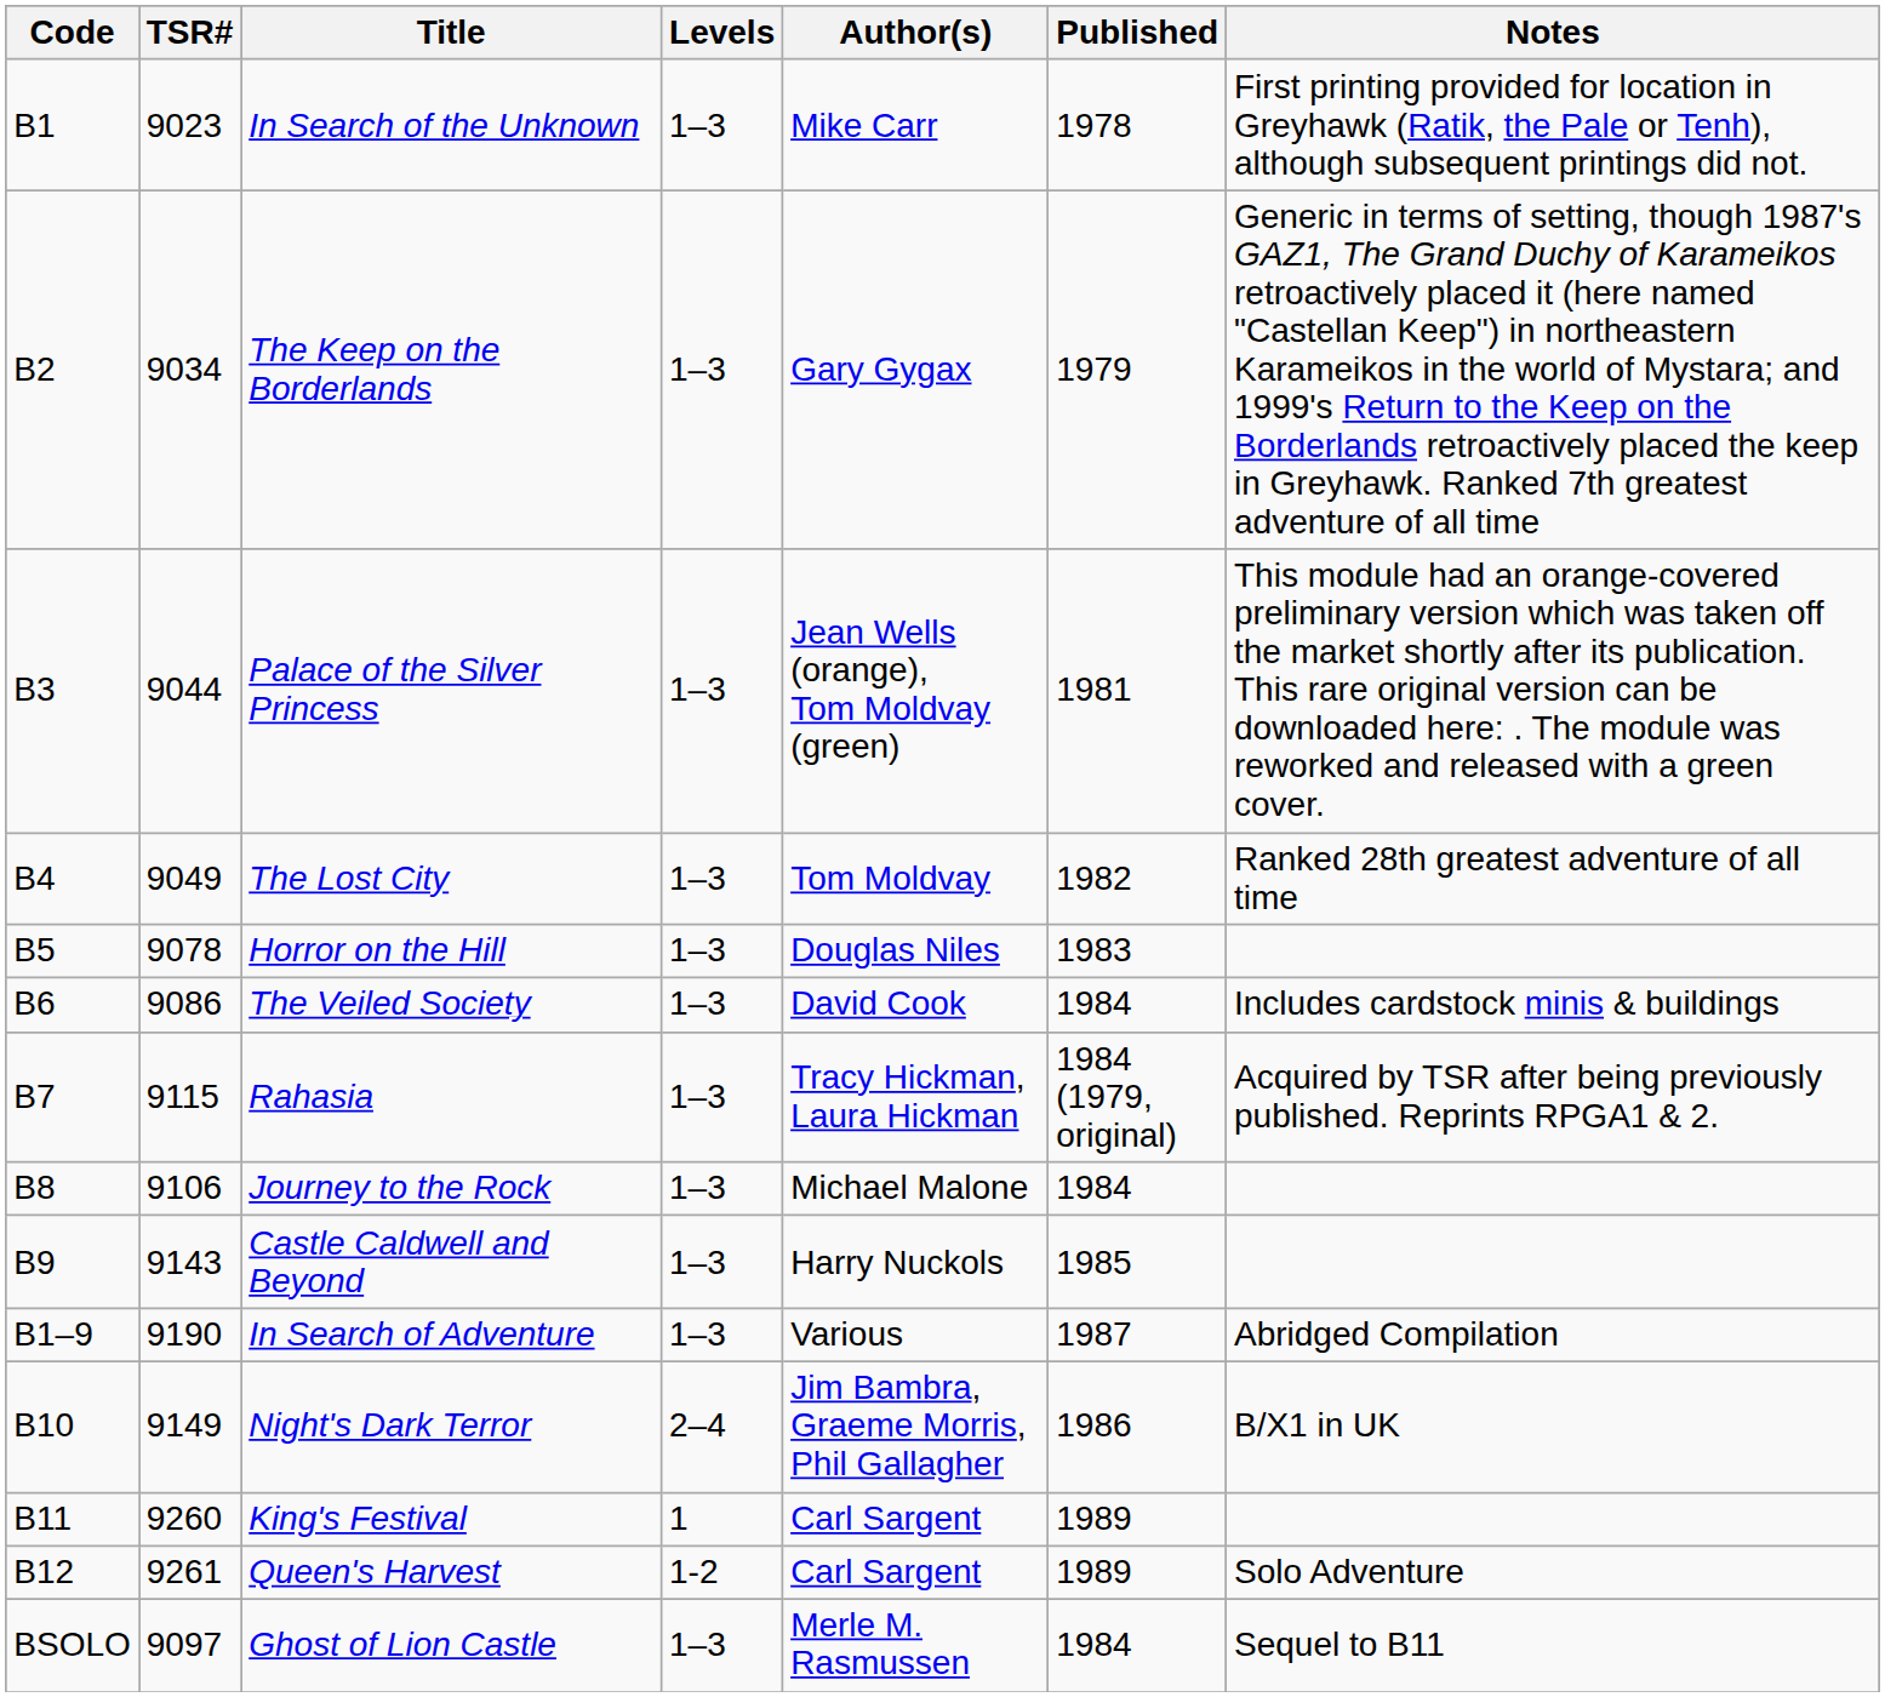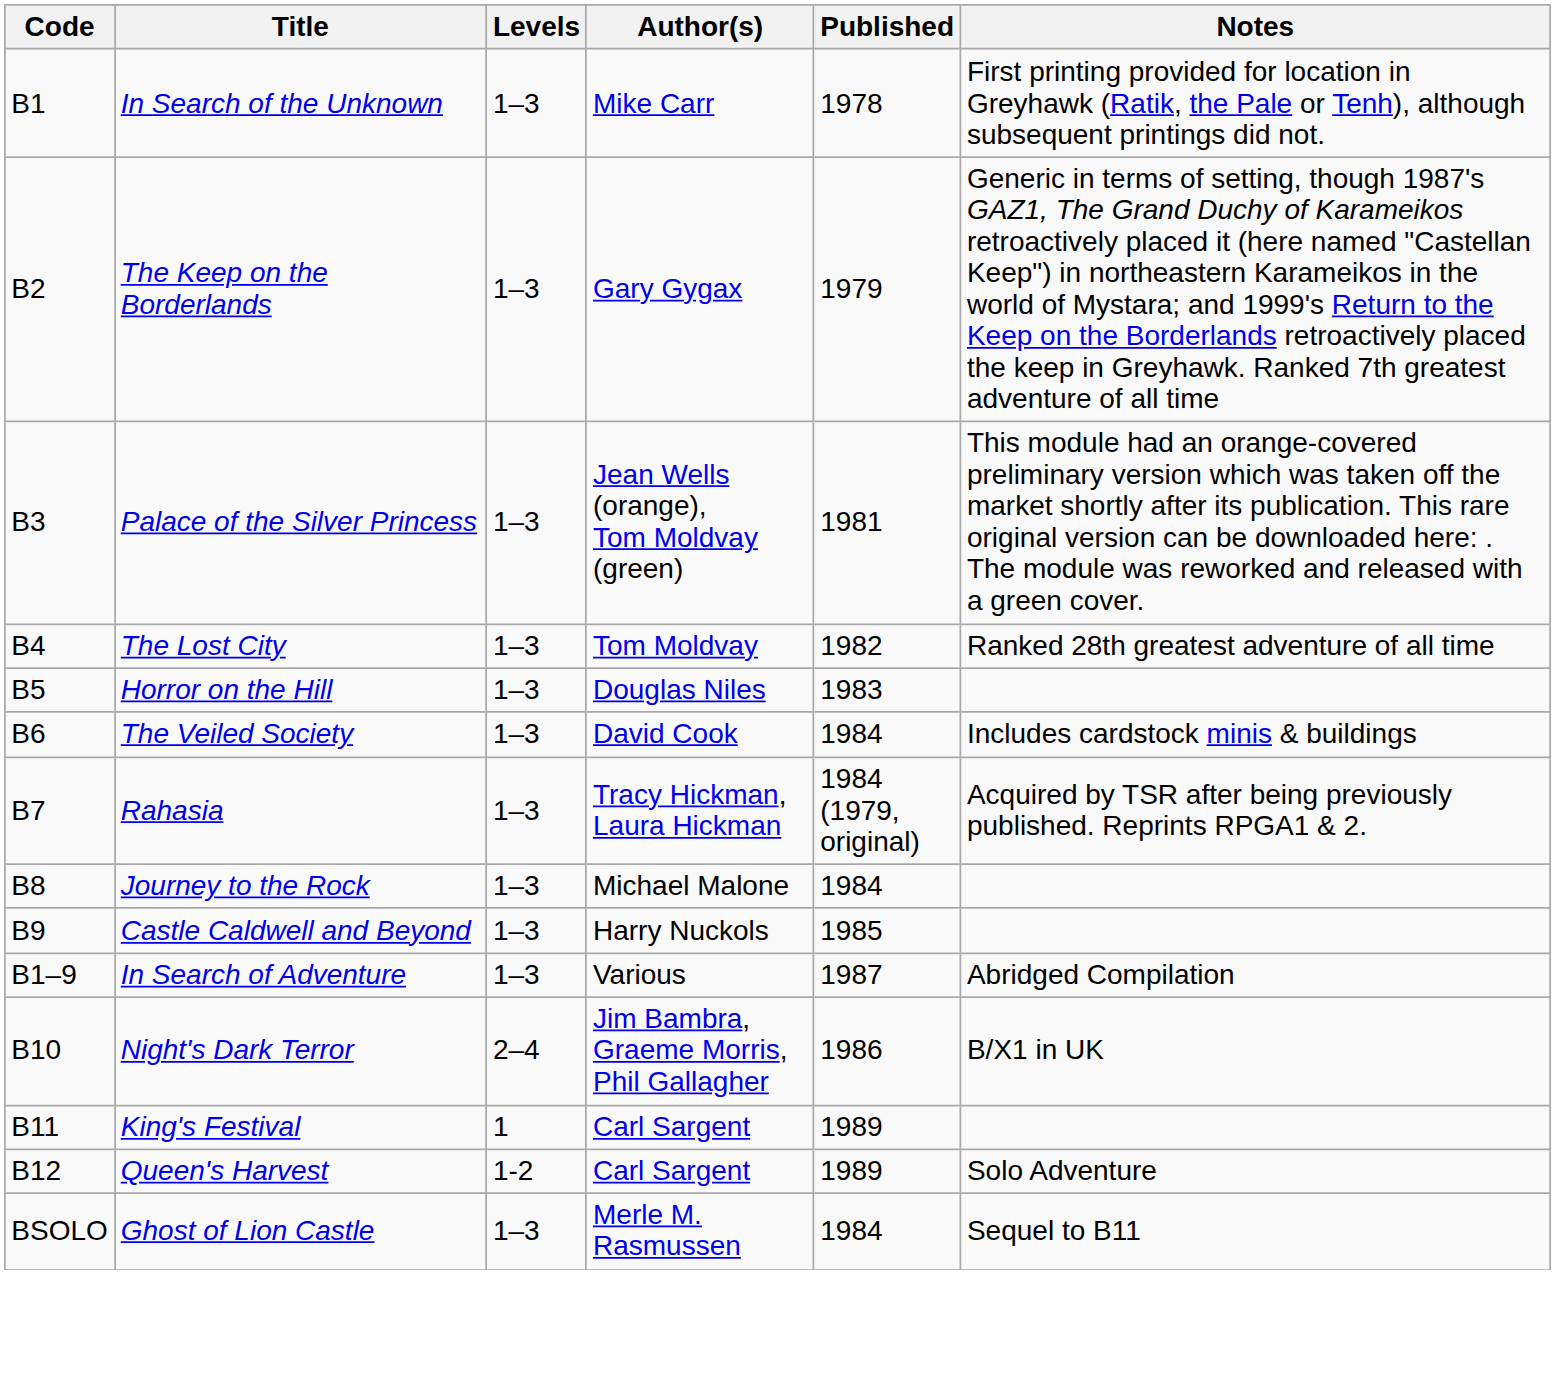- column: TSR# | 9023 | 9034 | 9044 | 9049 | 9078 | 9086 | 9115 | 9106 | 9143 | 9190 | 9149 | 9260 | 9261 | 9097
